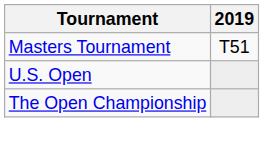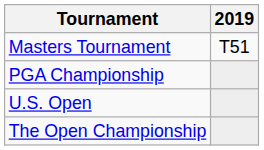+ row: PGA Championship
